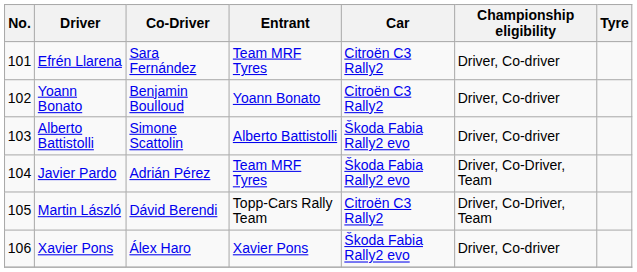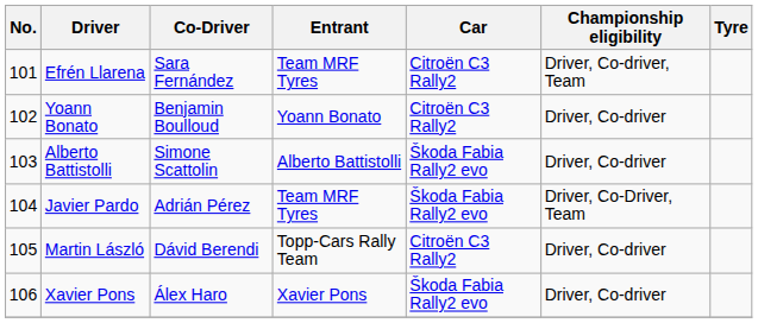Efrén Llarena | Championship eligibility: Driver, Co-driver -> Driver, Co-driver, Team
Martin László | Championship eligibility: Driver, Co-Driver, Team -> Driver, Co-driver
